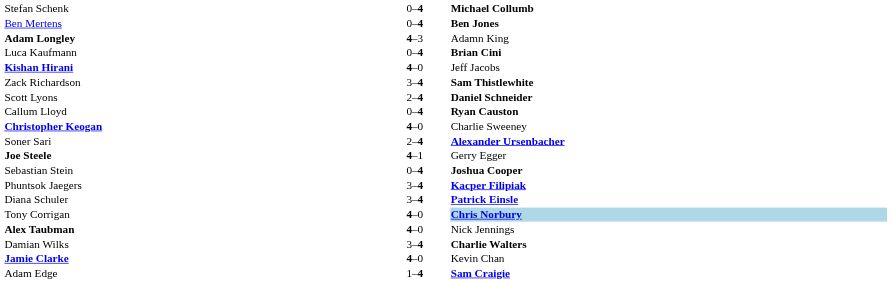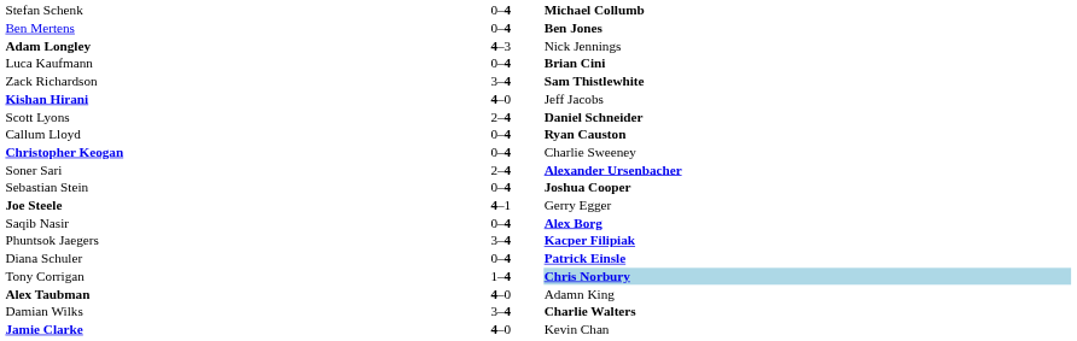Adam Longley | column 3: Adamn King -> Nick Jennings
rows swapped: Kishan Hirani <-> Zack Richardson
Christopher Keogan | column 2: 4–0 -> 0–4
rows swapped: Joe Steele <-> Sebastian Stein
+ row: Saqib Nasir | 0–4 | Alex Borg
Diana Schuler | column 2: 3–4 -> 0–4
Tony Corrigan | column 2: 4–0 -> 1–4
Alex Taubman | column 3: Nick Jennings -> Adamn King
- row: Adam Edge | 1–4 | Sam Craigie
